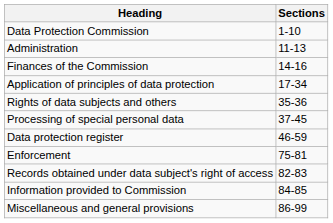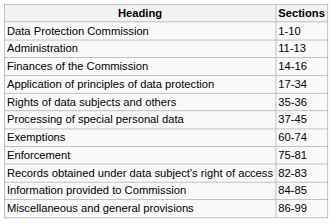- row: Data protection register | 46-59
+ row: Exemptions | 60-74
